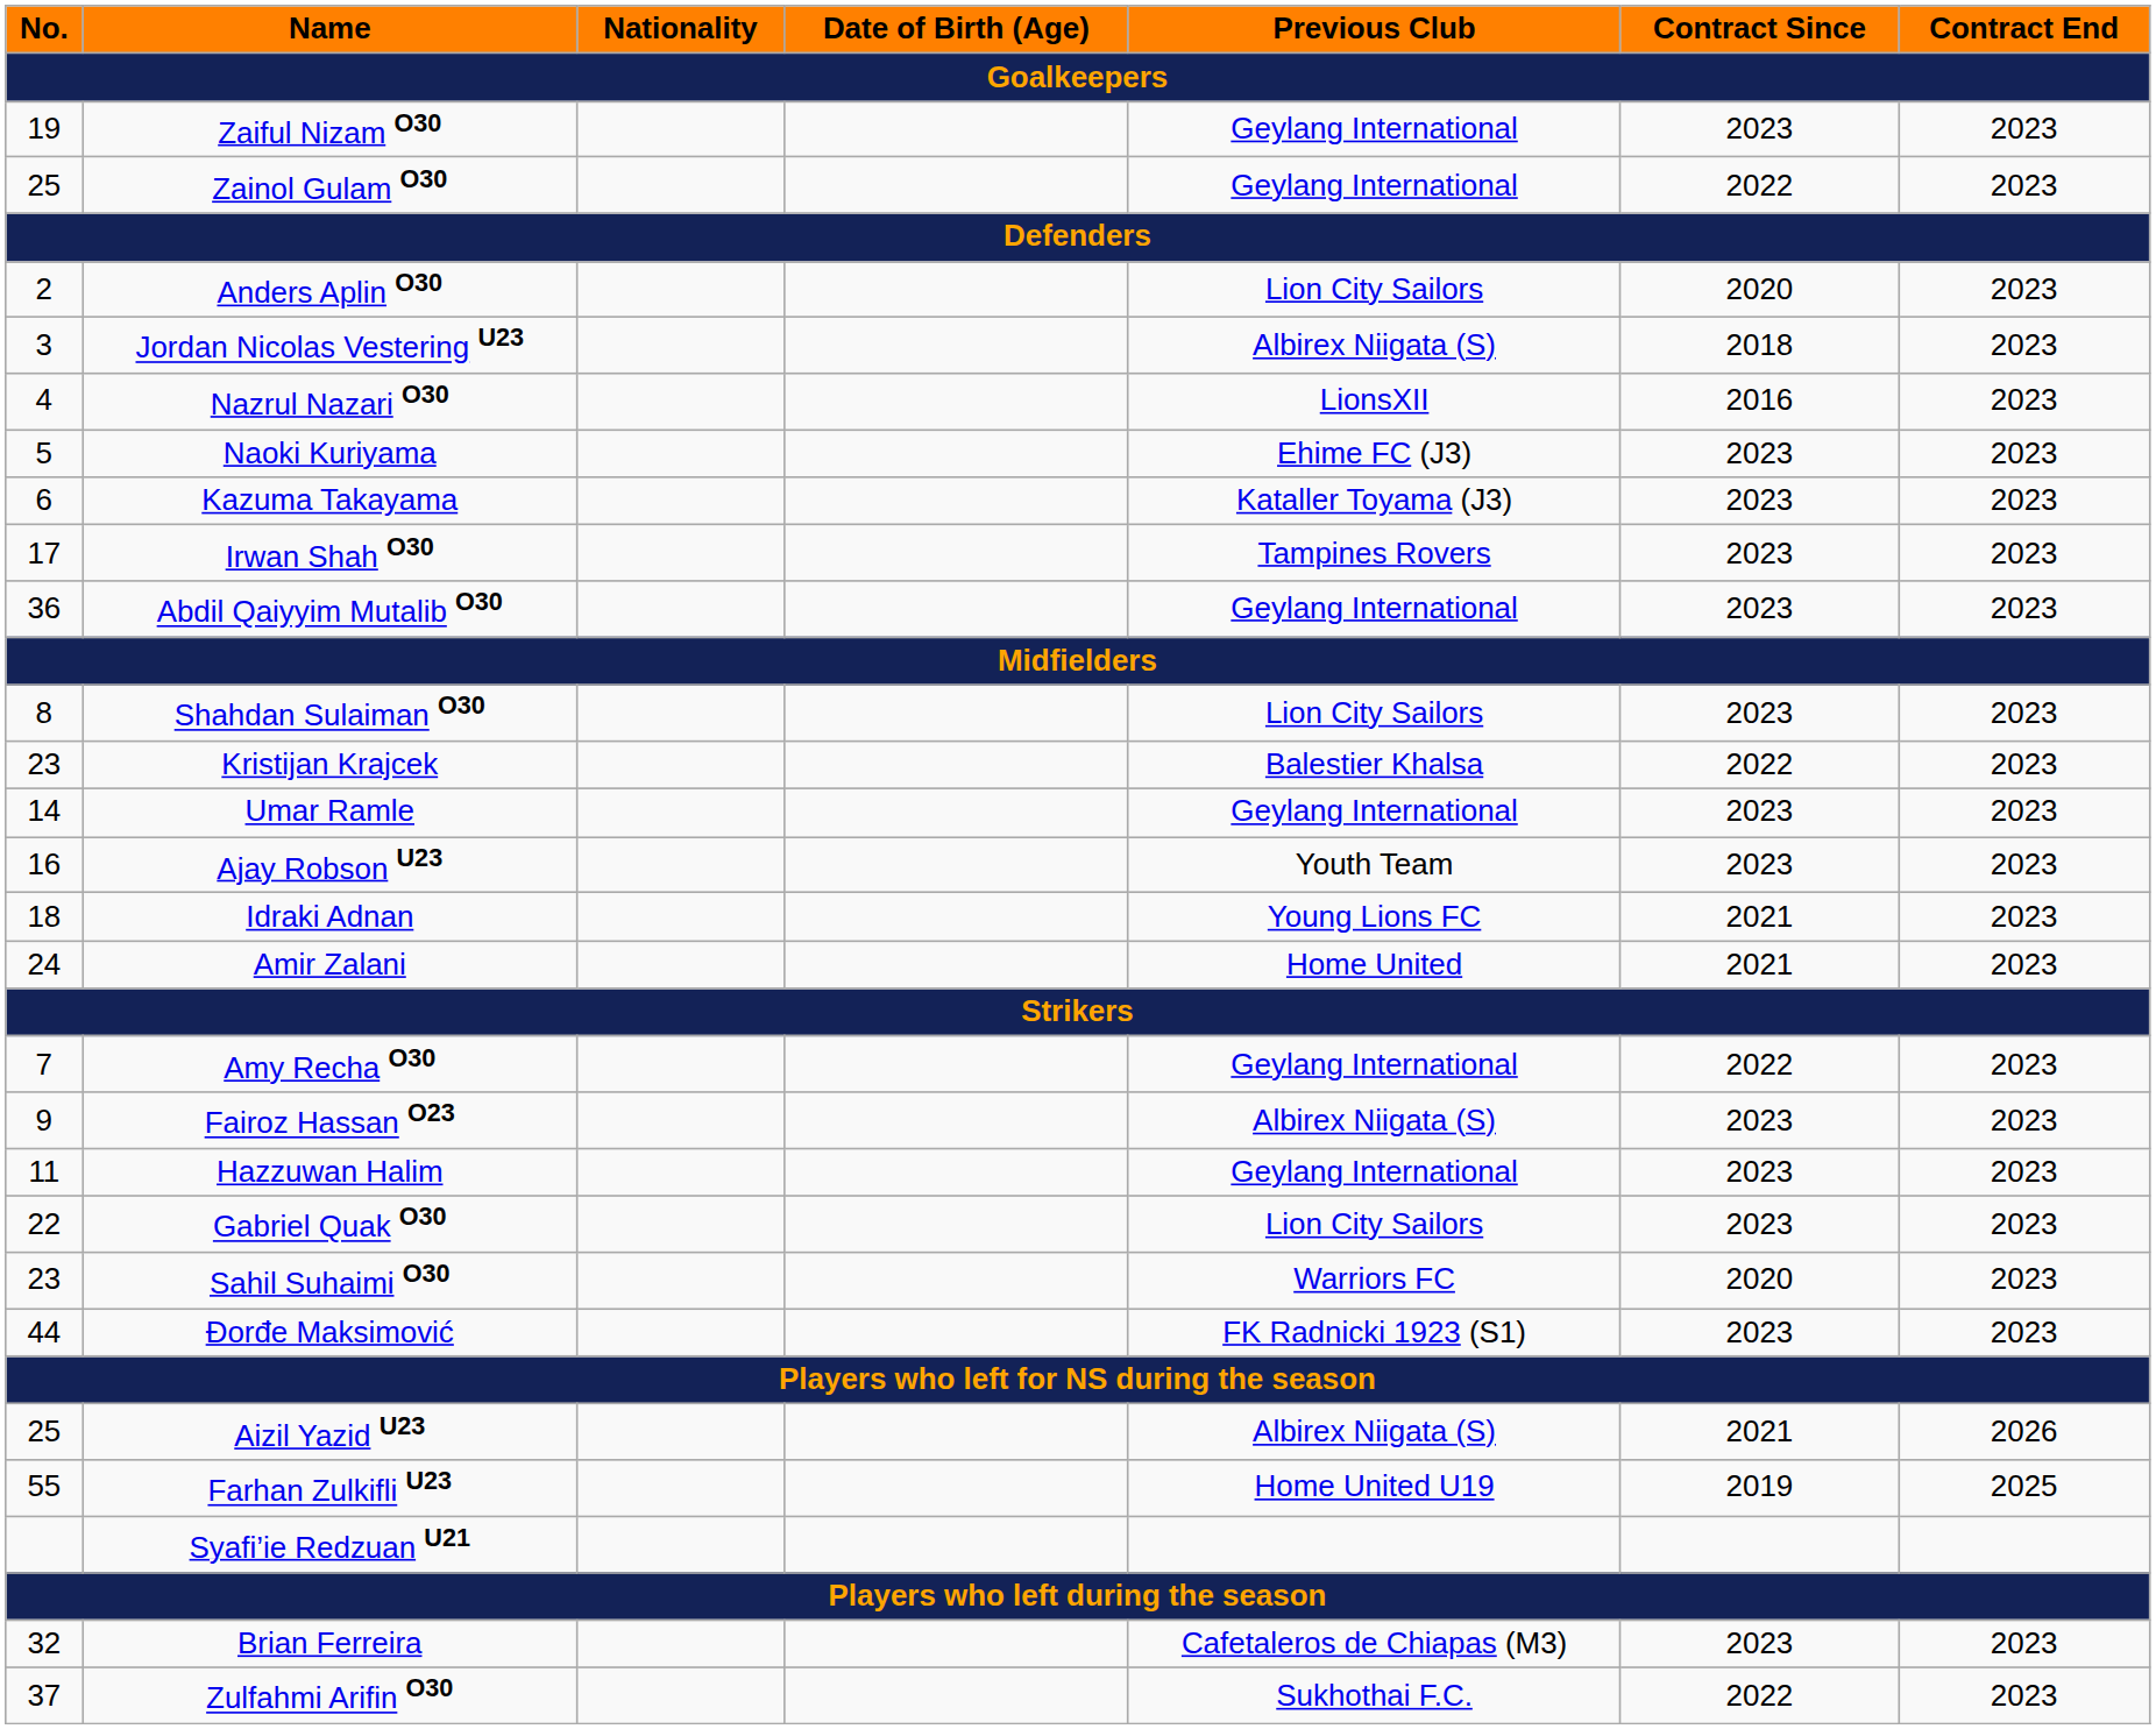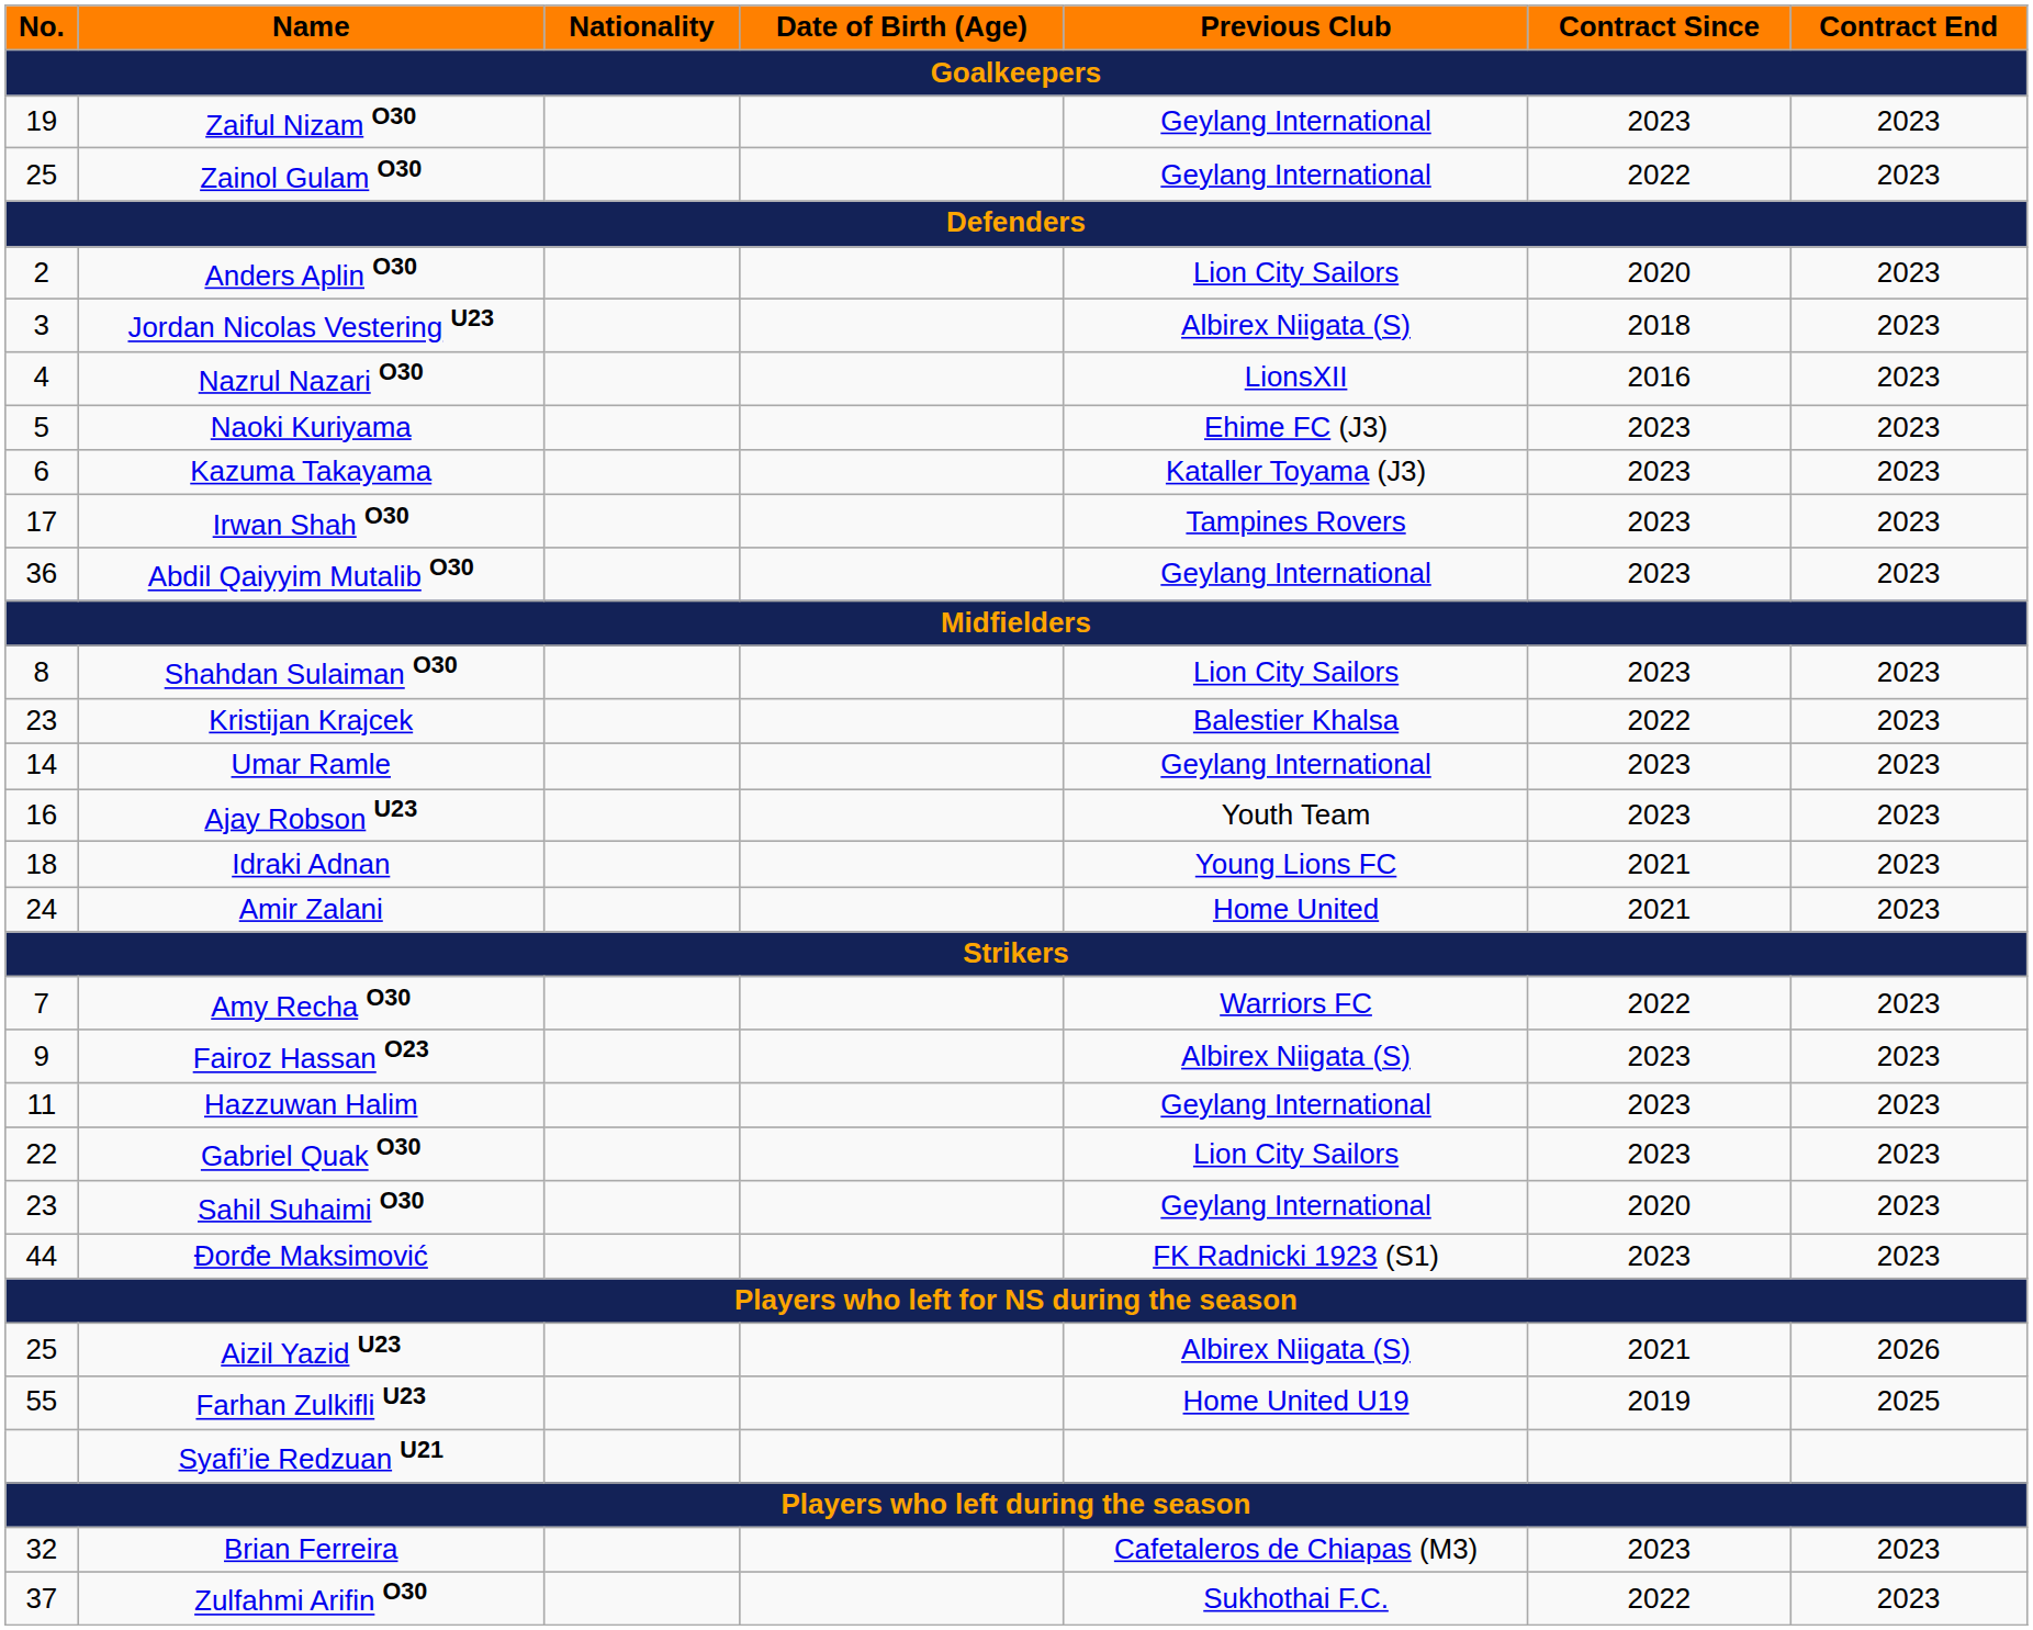Amy Recha O30 | Previous Club: Geylang International -> Warriors FC
Sahil Suhaimi O30 | Previous Club: Warriors FC -> Geylang International
